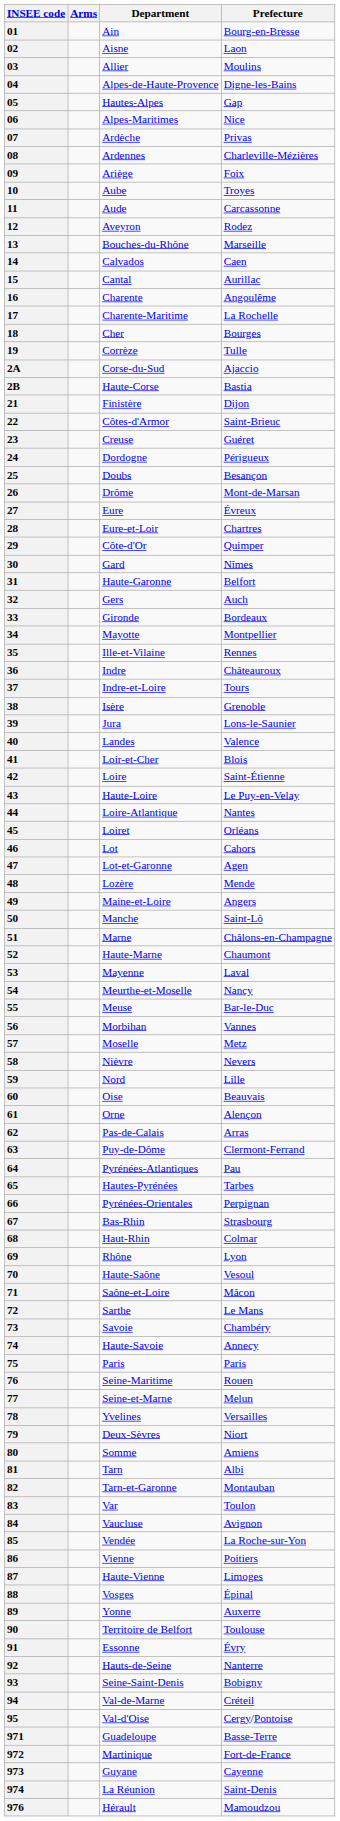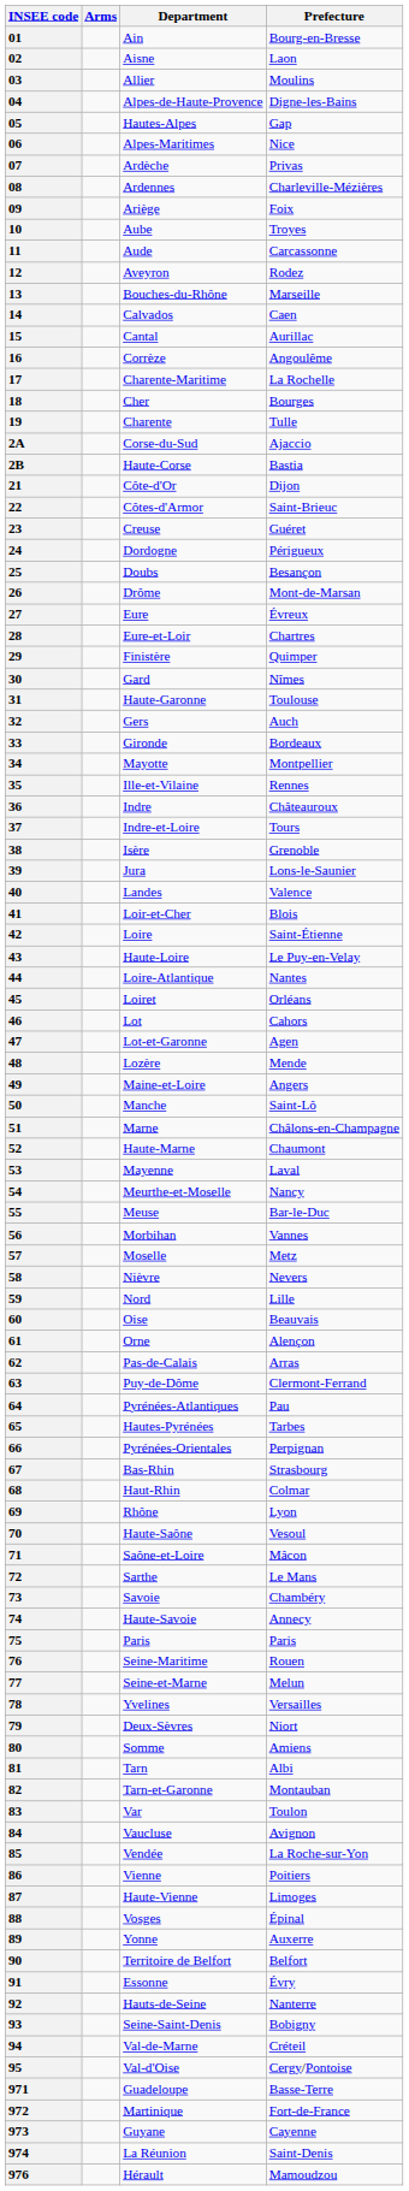16 | Department: Charente -> Corrèze
19 | Department: Corrèze -> Charente
21 | Department: Finistère -> Côte-d'Or
29 | Department: Côte-d'Or -> Finistère
31 | Prefecture: Belfort -> Toulouse
90 | Prefecture: Toulouse -> Belfort
